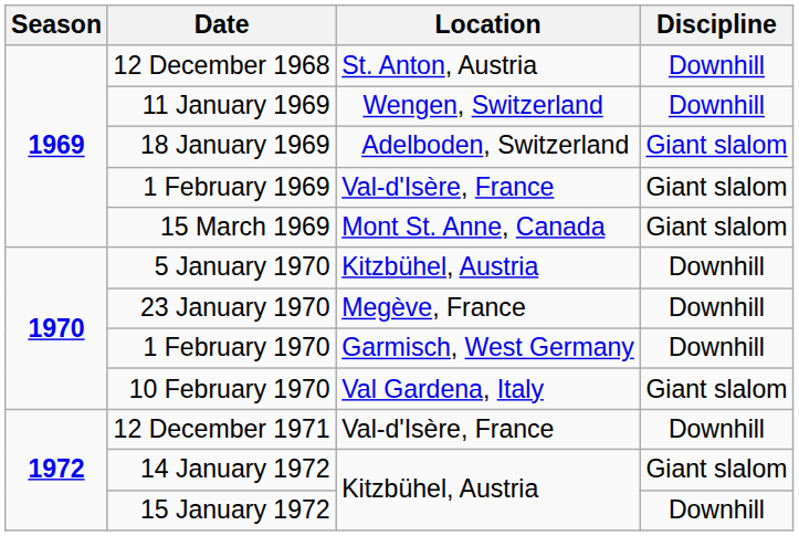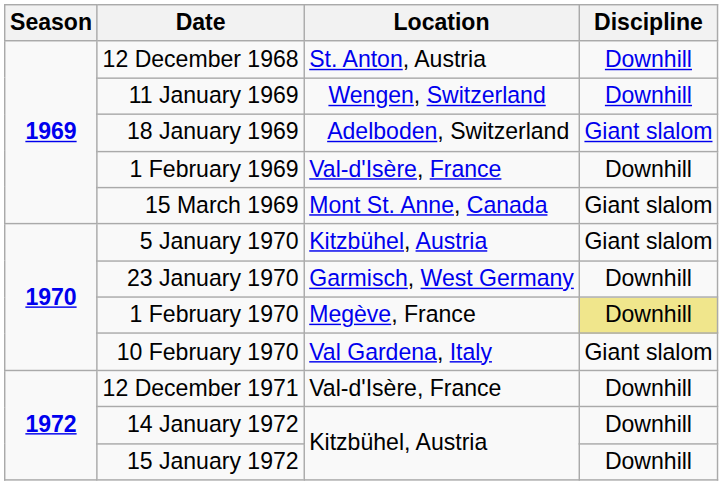1 February 1969 | Discipline: Giant slalom -> Downhill
5 January 1970 | Discipline: Downhill -> Giant slalom
23 January 1970 | Location: Megève, France -> Garmisch, West Germany
1 February 1970 | Location: Garmisch, West Germany -> Megève, France
1 February 1970 | Discipline: no background -> khaki background
14 January 1972 | Discipline: Giant slalom -> Downhill
